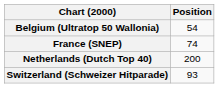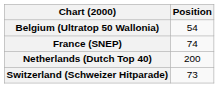Switzerland (Schweizer Hitparade) | Position: 93 -> 73
